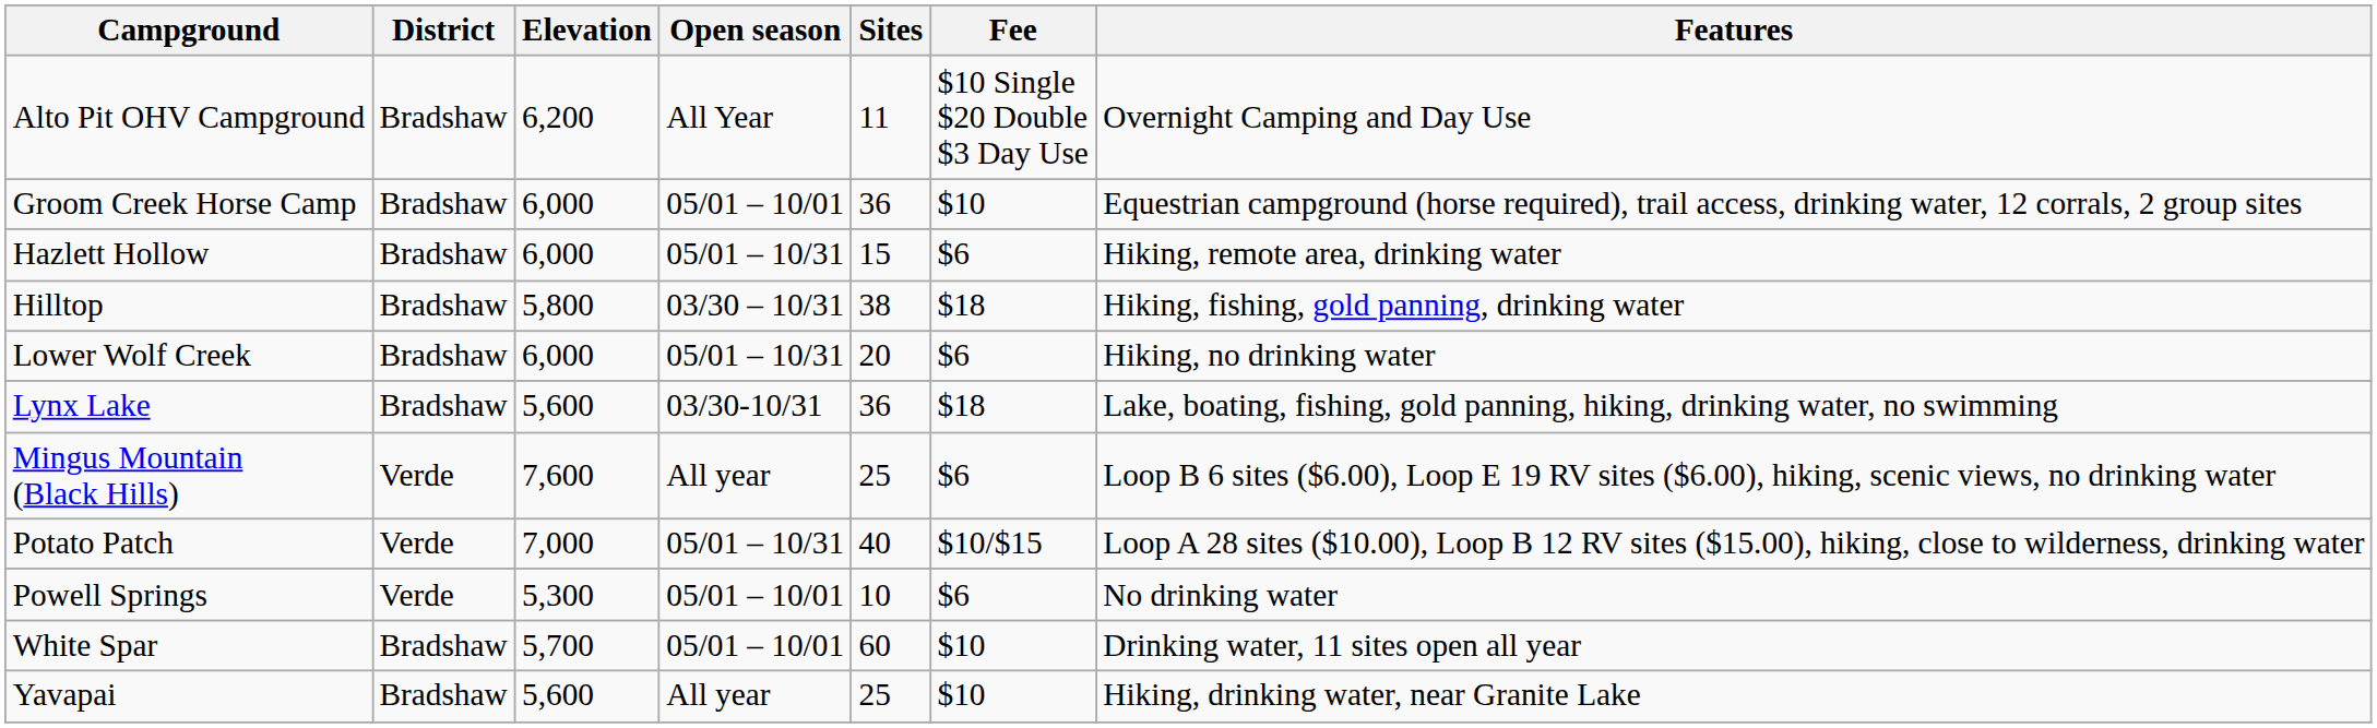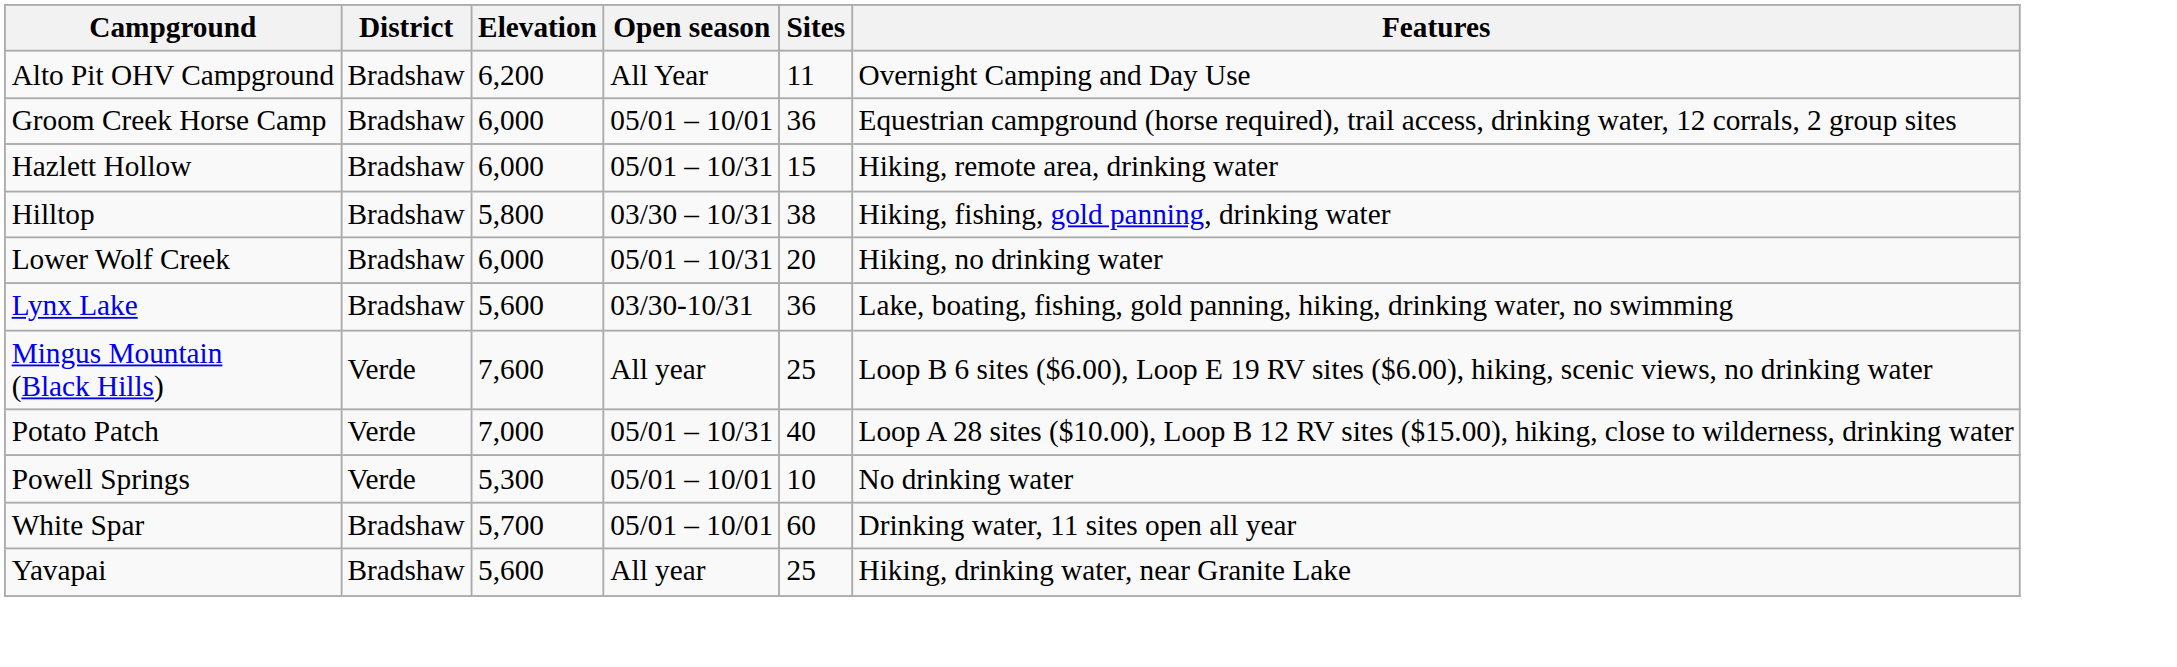- column: Fee | $10 Single $20 Double $3 Day Use | $10 | $6 | $18 | $6 | $18 | $6 | $10/$15 | $6 | $10 | $10
